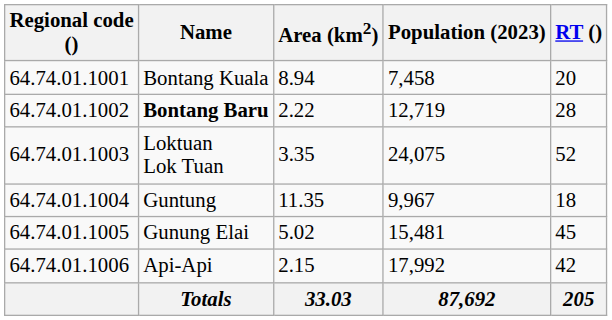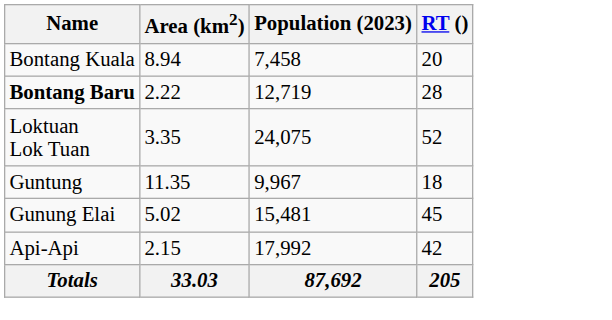- column: Regional code () | 64.74.01.1001 | 64.74.01.1002 | 64.74.01.1003 | 64.74.01.1004 | 64.74.01.1005 | 64.74.01.1006
